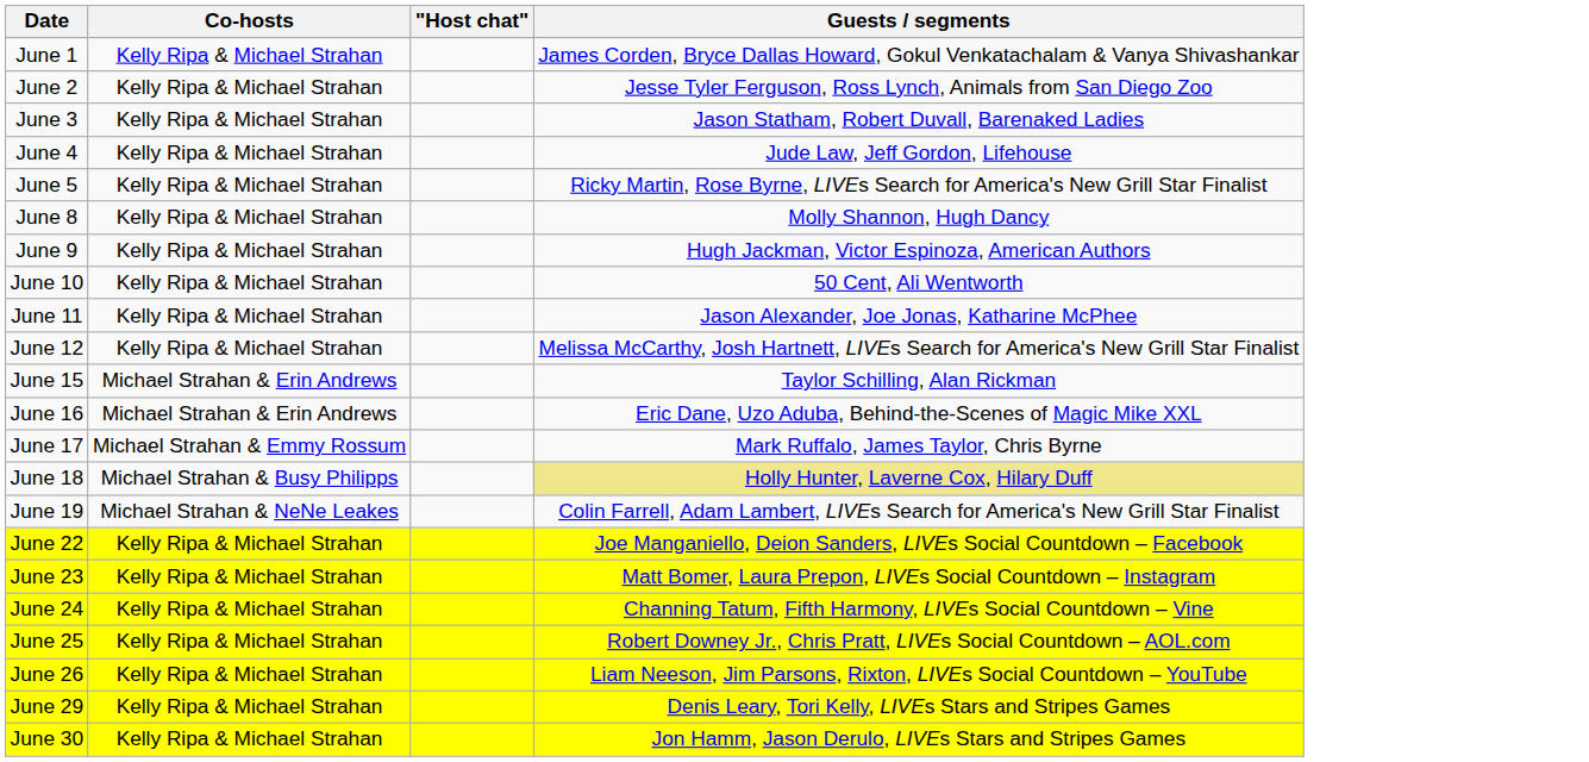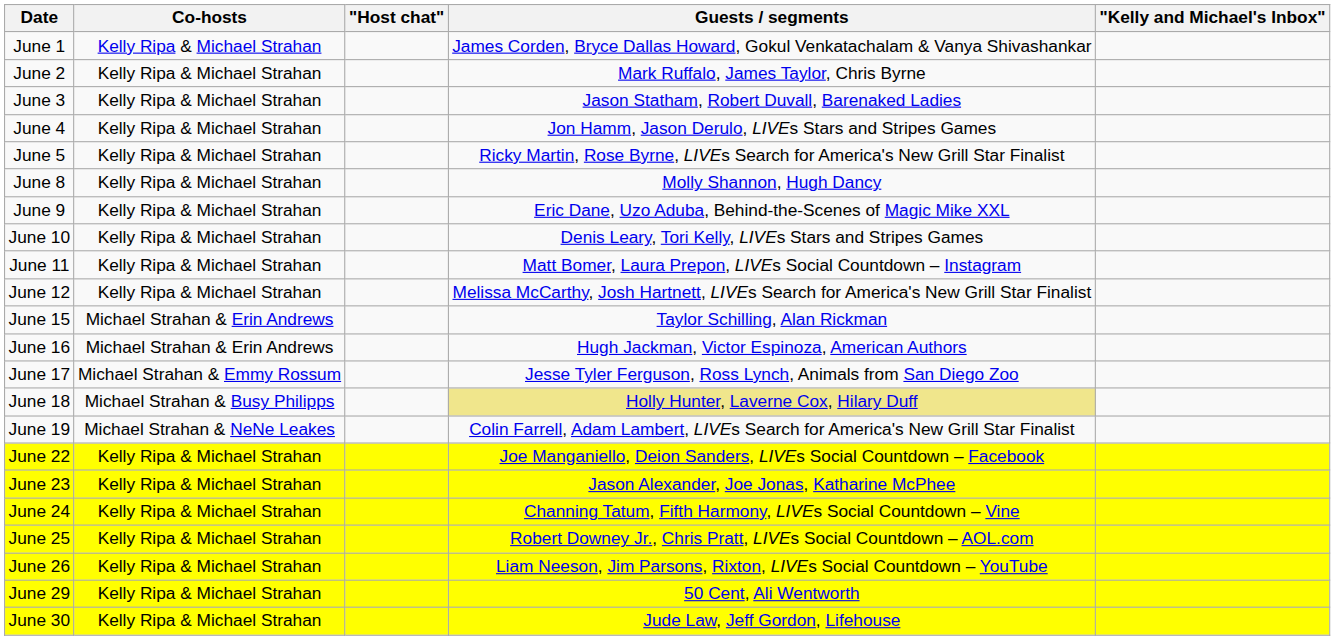+ column: "Kelly and Michael's Inbox"
June 2 | Guests / segments: Jesse Tyler Ferguson, Ross Lynch, Animals from San Diego Zoo -> Mark Ruffalo, James Taylor, Chris Byrne
June 4 | Guests / segments: Jude Law, Jeff Gordon, Lifehouse -> Jon Hamm, Jason Derulo, LIVEs Stars and Stripes Games
June 9 | Guests / segments: Hugh Jackman, Victor Espinoza, American Authors -> Eric Dane, Uzo Aduba, Behind-the-Scenes of Magic Mike XXL
June 10 | Guests / segments: 50 Cent, Ali Wentworth -> Denis Leary, Tori Kelly, LIVEs Stars and Stripes Games
June 11 | Guests / segments: Jason Alexander, Joe Jonas, Katharine McPhee -> Matt Bomer, Laura Prepon, LIVEs Social Countdown – Instagram
June 16 | Guests / segments: Eric Dane, Uzo Aduba, Behind-the-Scenes of Magic Mike XXL -> Hugh Jackman, Victor Espinoza, American Authors
June 17 | Guests / segments: Mark Ruffalo, James Taylor, Chris Byrne -> Jesse Tyler Ferguson, Ross Lynch, Animals from San Diego Zoo
June 23 | Guests / segments: Matt Bomer, Laura Prepon, LIVEs Social Countdown – Instagram -> Jason Alexander, Joe Jonas, Katharine McPhee
June 29 | Guests / segments: Denis Leary, Tori Kelly, LIVEs Stars and Stripes Games -> 50 Cent, Ali Wentworth
June 30 | Guests / segments: Jon Hamm, Jason Derulo, LIVEs Stars and Stripes Games -> Jude Law, Jeff Gordon, Lifehouse
